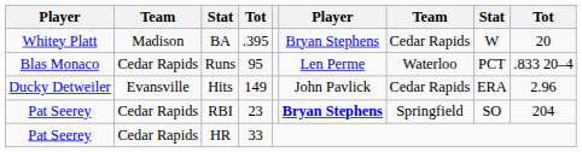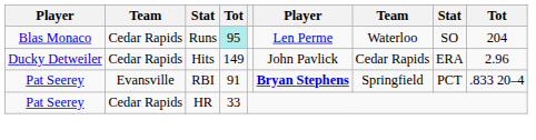- row: Whitey Platt | Madison | BA | .395 | Bryan Stephens | Cedar Rapids | W | 20
Runs | column 4: no background -> paleturquoise background
Runs | column 8: PCT -> SO
Runs | column 9: .833 20–4 -> 204
Hits | column 2: Evansville -> Cedar Rapids
RBI | column 2: Cedar Rapids -> Evansville
RBI | column 4: 23 -> 91
RBI | column 8: SO -> PCT
RBI | column 9: 204 -> .833 20–4
